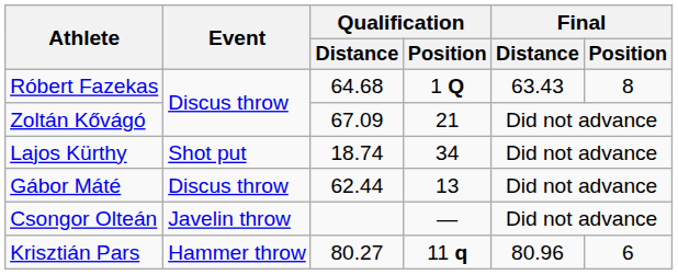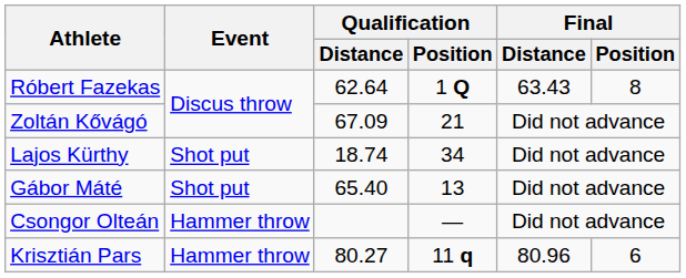Róbert Fazekas | Qualification / Distance: 64.68 -> 62.64
Gábor Máté | Event: Discus throw -> Shot put
Gábor Máté | Qualification / Distance: 62.44 -> 65.40
Csongor Olteán | Event: Javelin throw -> Hammer throw
